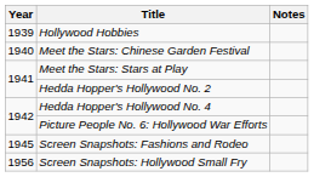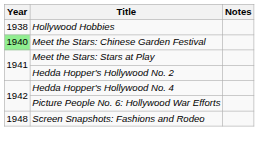Hollywood Hobbies | Year: 1939 -> 1938
Meet the Stars: Chinese Garden Festival | Year: no background -> lightgreen background
Screen Snapshots: Fashions and Rodeo | Year: 1945 -> 1948
- row: 1956 | Screen Snapshots: Hollywood Small Fry
